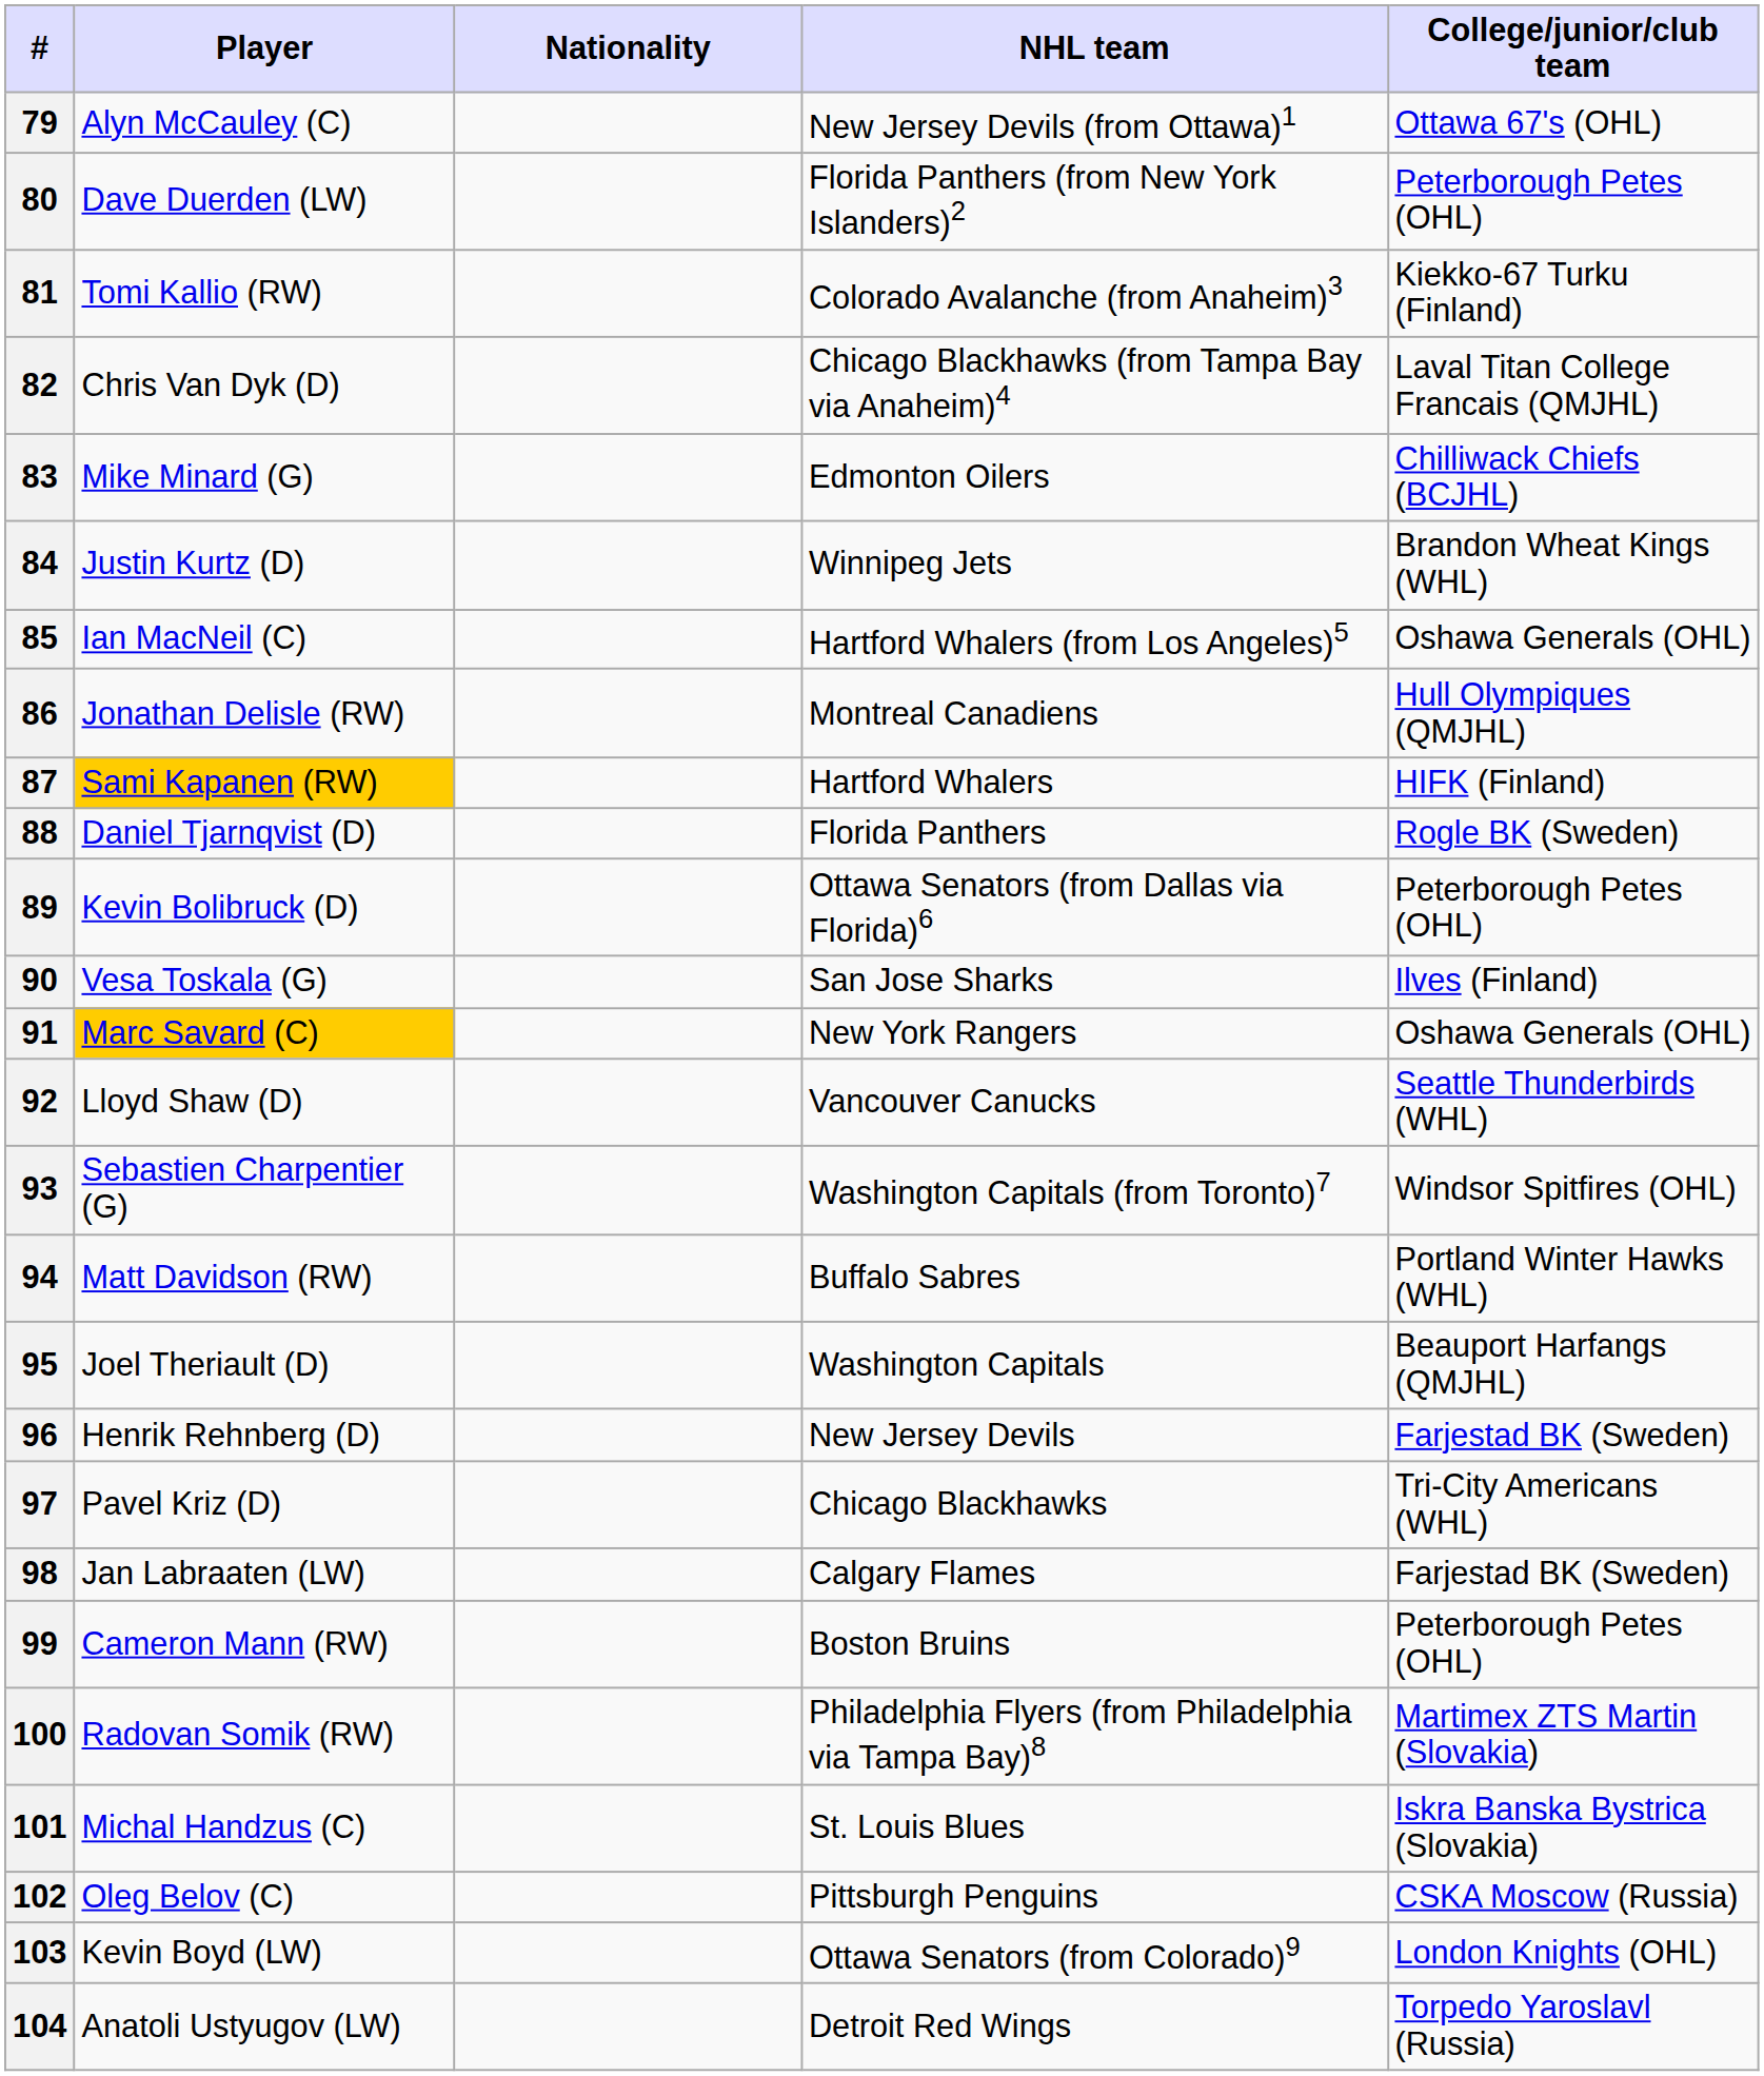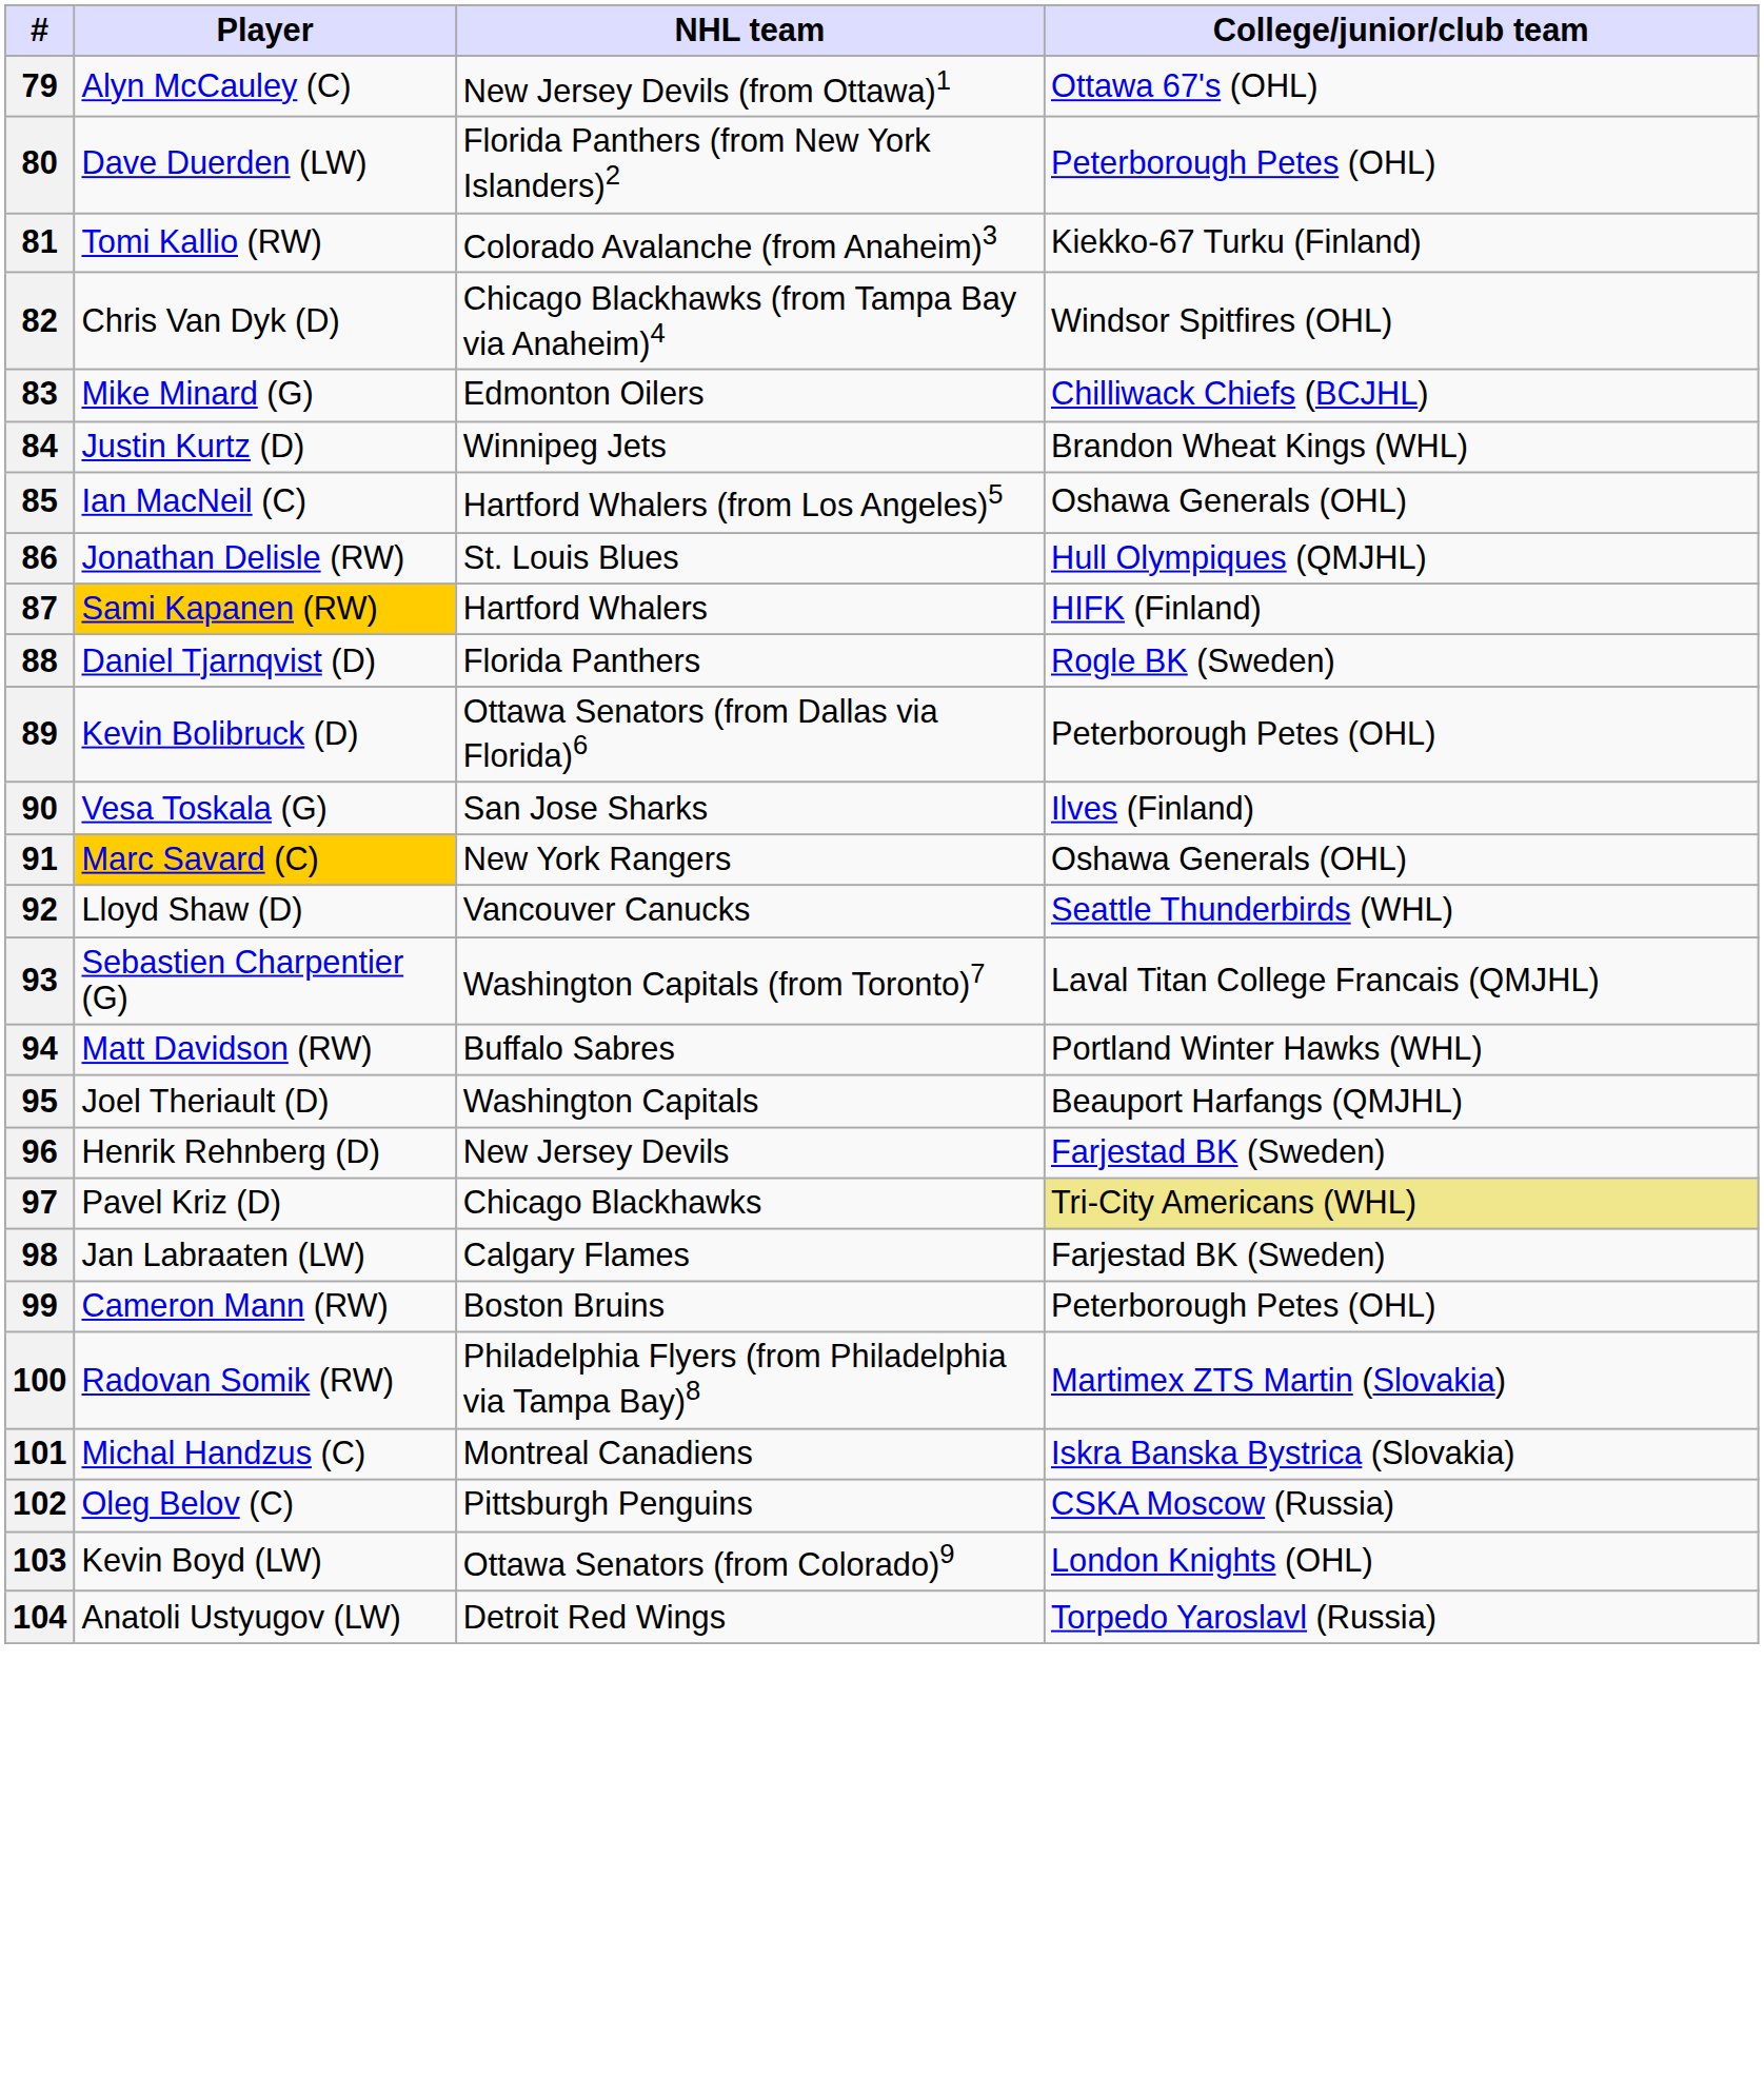- column: Nationality
82 | College/junior/club team: Laval Titan College Francais (QMJHL) -> Windsor Spitfires (OHL)
86 | NHL team: Montreal Canadiens -> St. Louis Blues
93 | College/junior/club team: Windsor Spitfires (OHL) -> Laval Titan College Francais (QMJHL)
97 | College/junior/club team: no background -> khaki background
101 | NHL team: St. Louis Blues -> Montreal Canadiens
